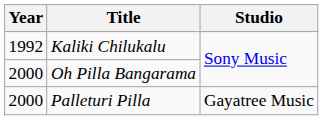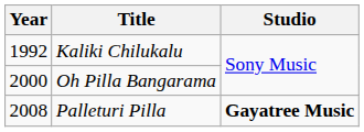Palleturi Pilla | Year: 2000 -> 2008
Palleturi Pilla | Studio: normal -> bold
